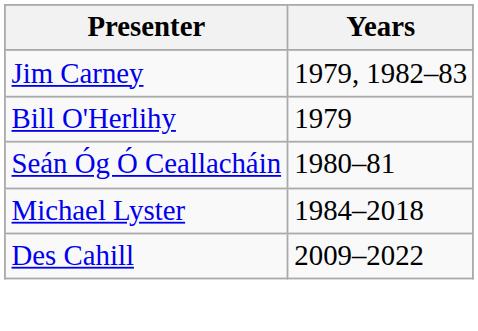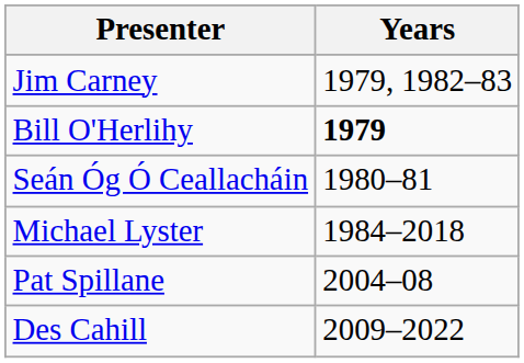Bill O'Herlihy | Years: normal -> bold
+ row: Pat Spillane | 2004–08
